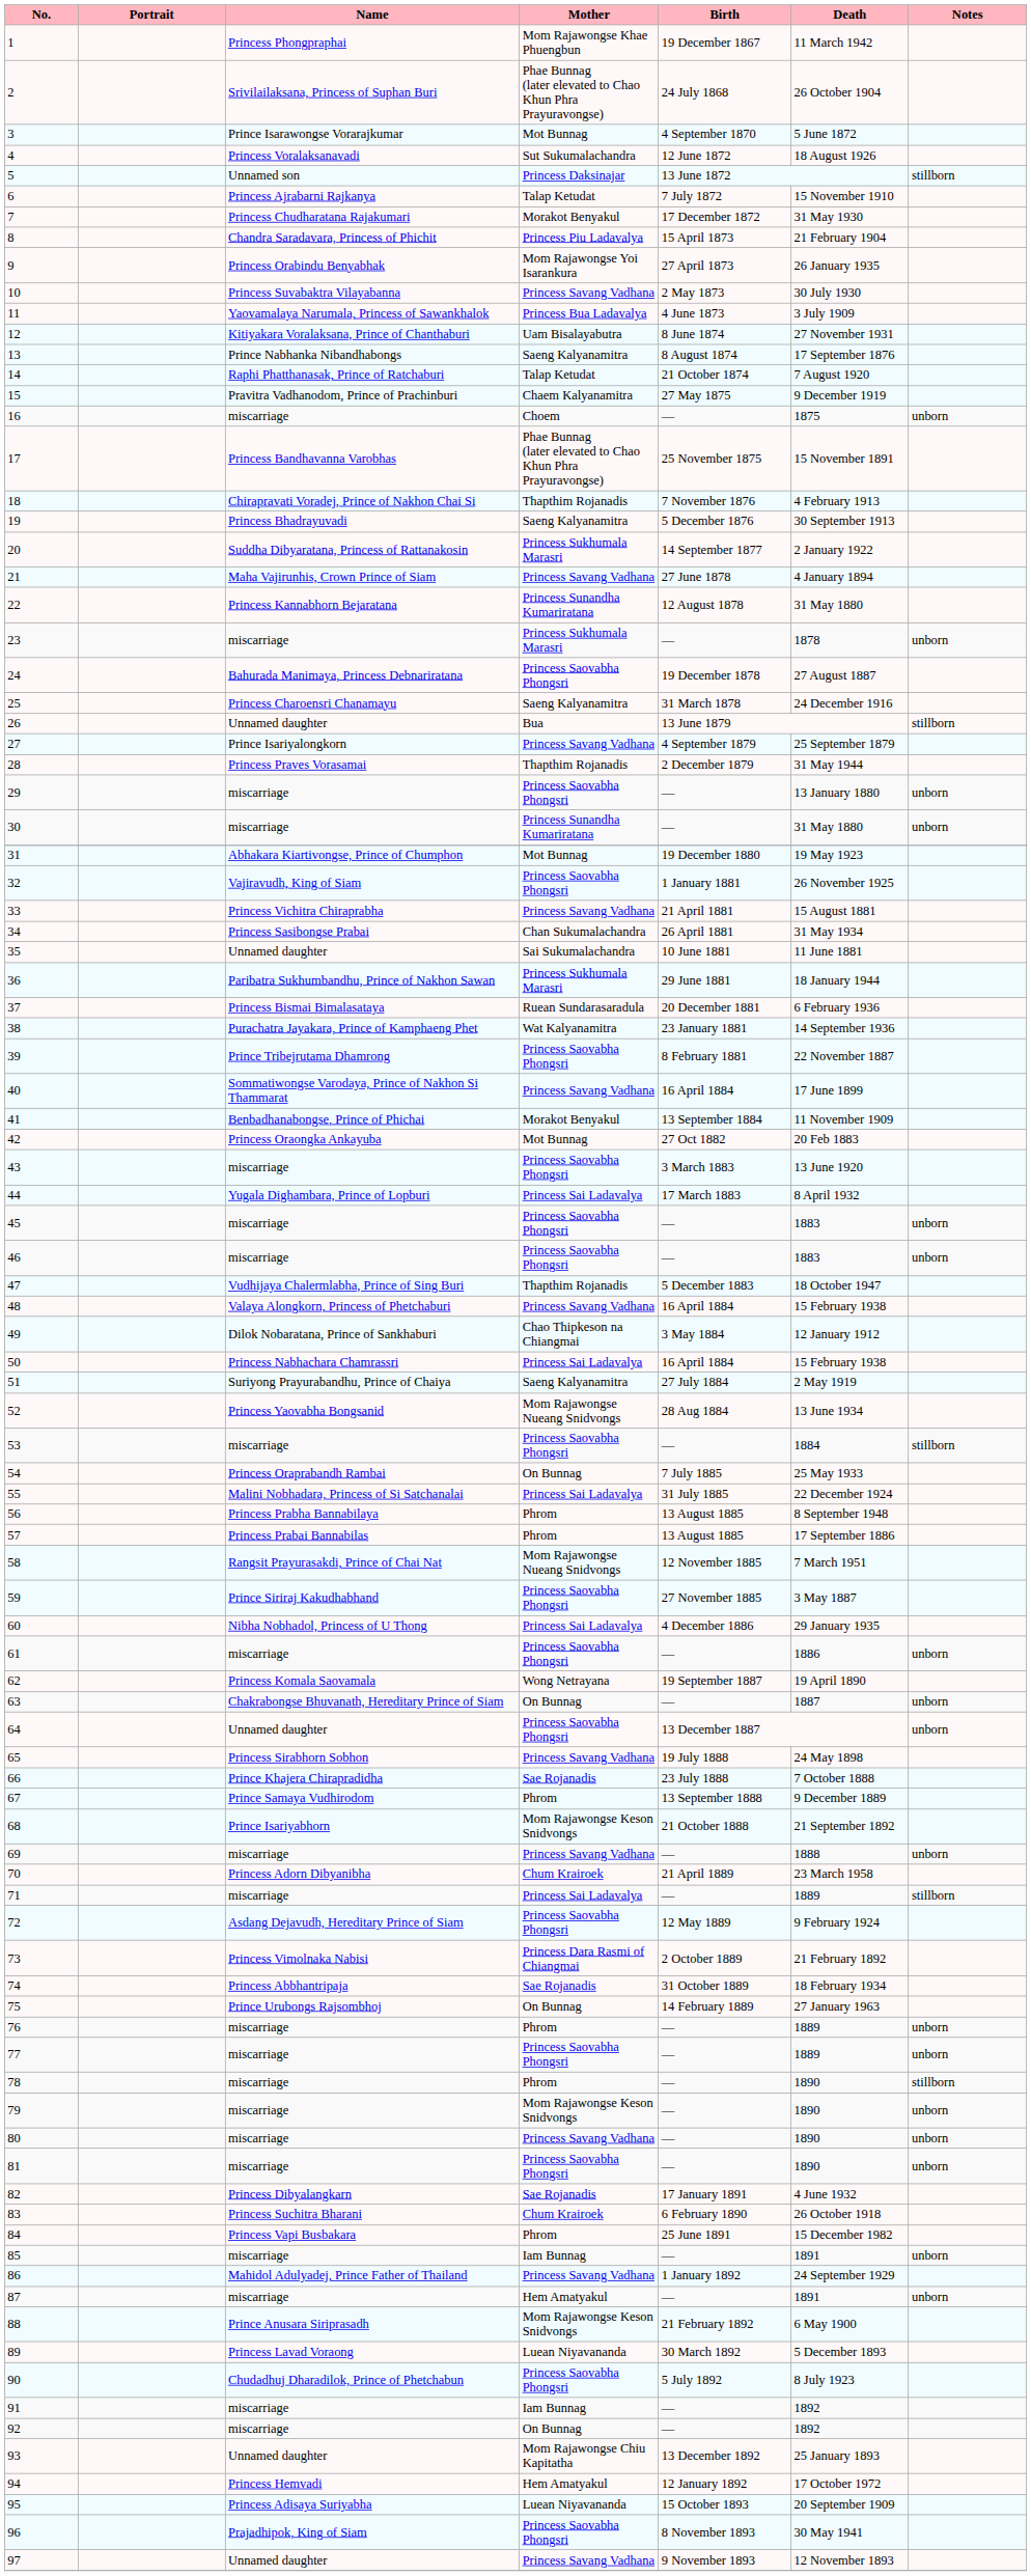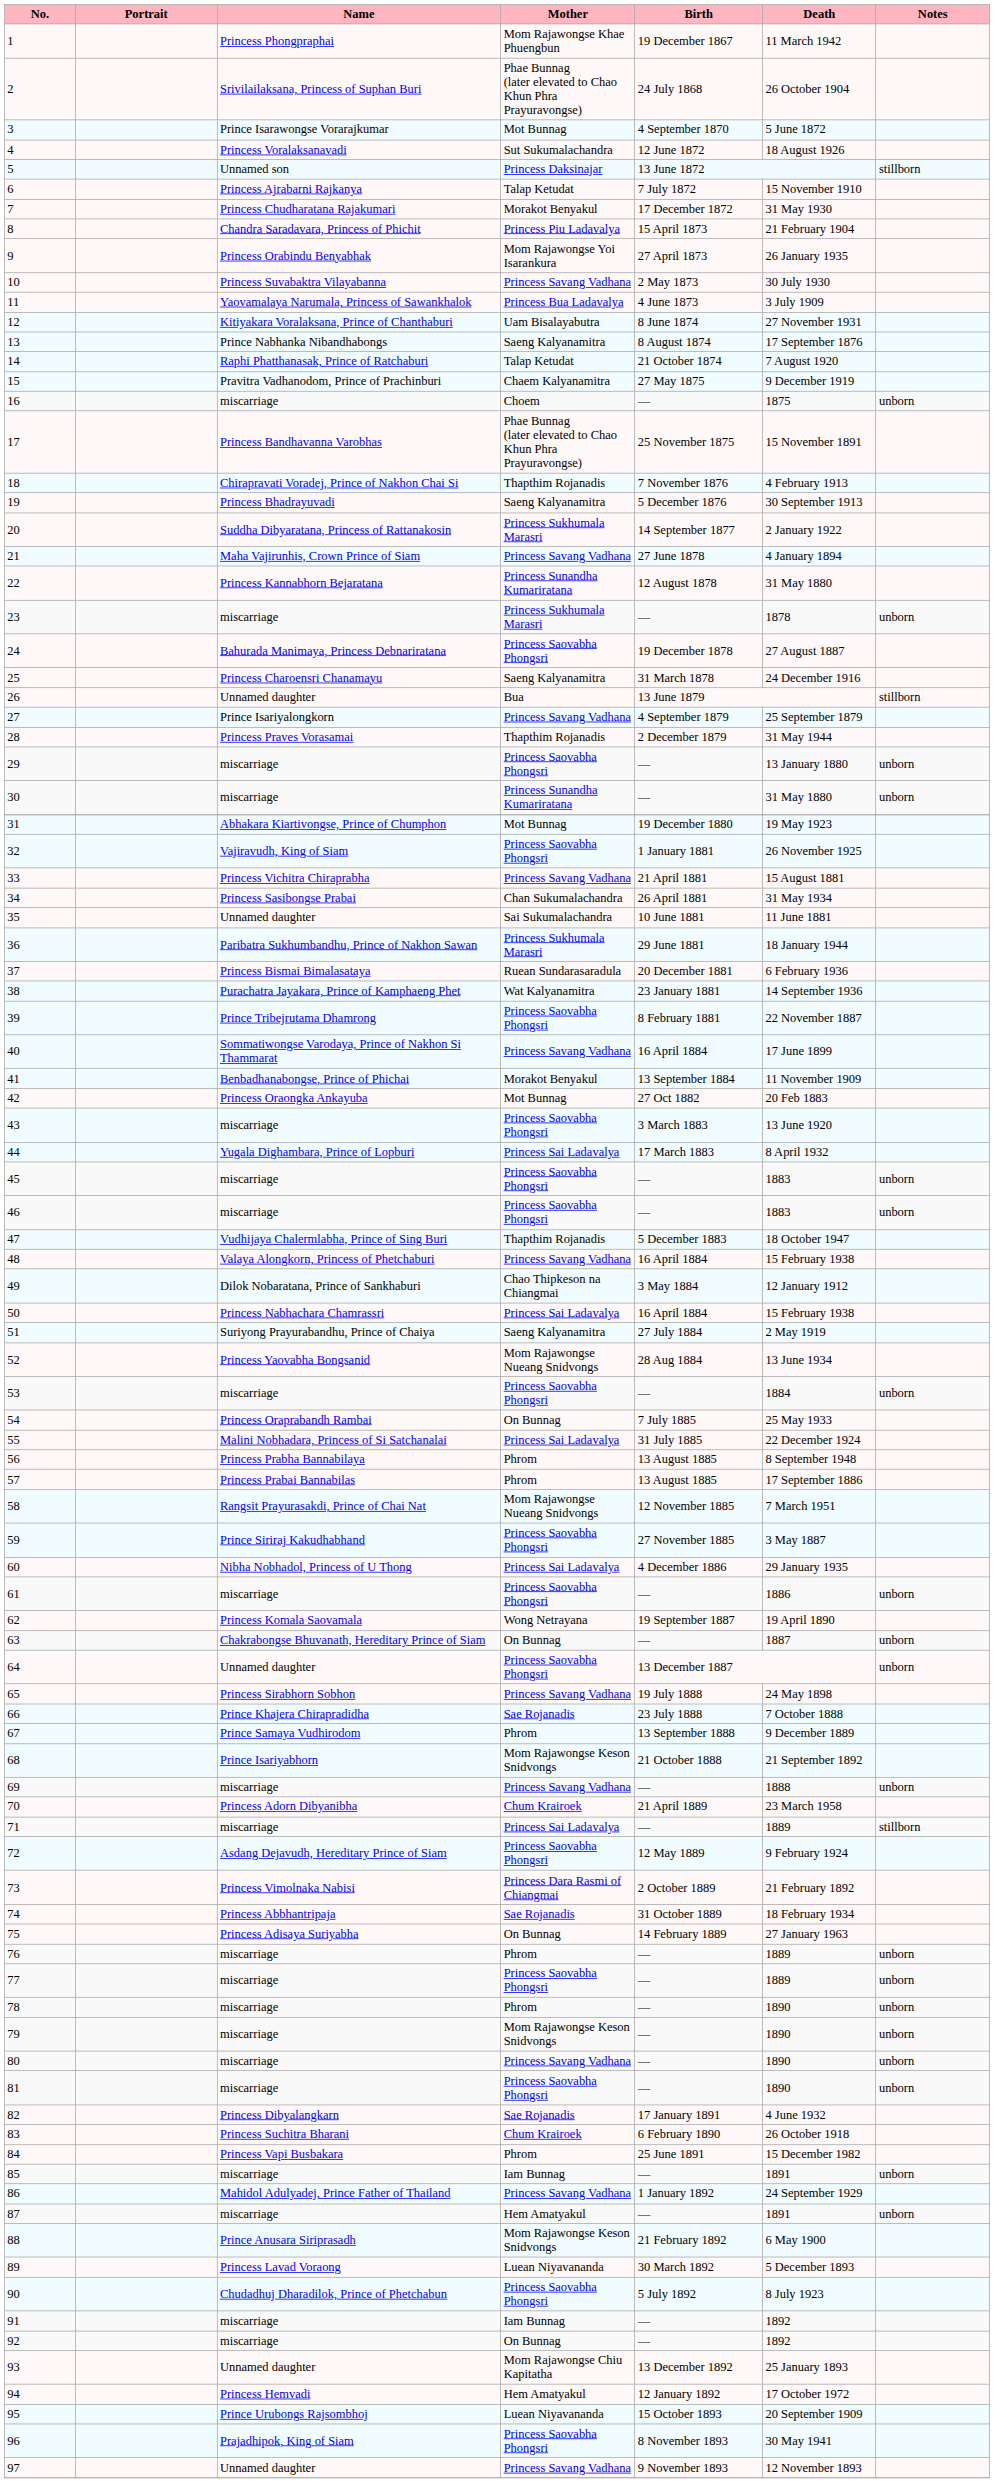53 | Notes: stillborn -> unborn
75 | Name: Prince Urubongs Rajsombhoj -> Princess Adisaya Suriyabha
78 | Notes: stillborn -> unborn
95 | Name: Princess Adisaya Suriyabha -> Prince Urubongs Rajsombhoj
